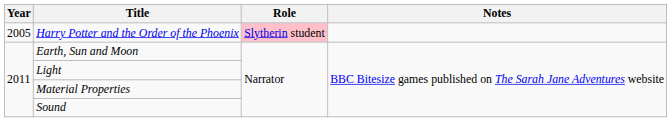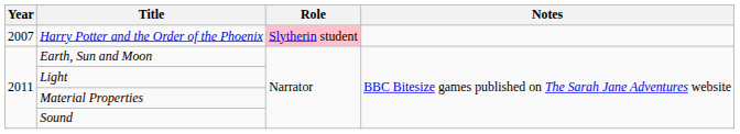Harry Potter and the Order of the Phoenix | Year: 2005 -> 2007
